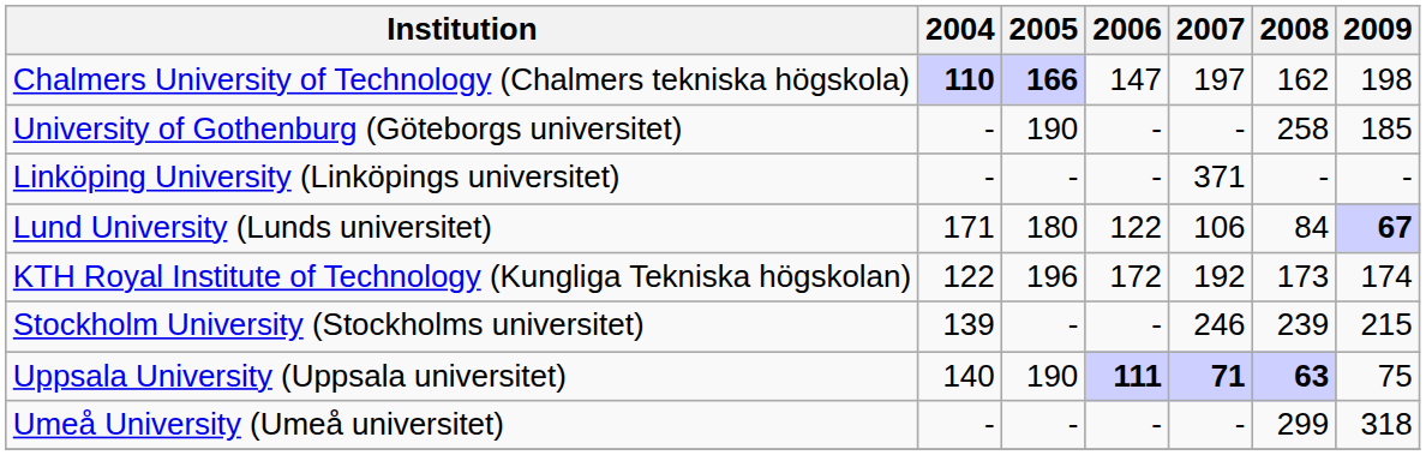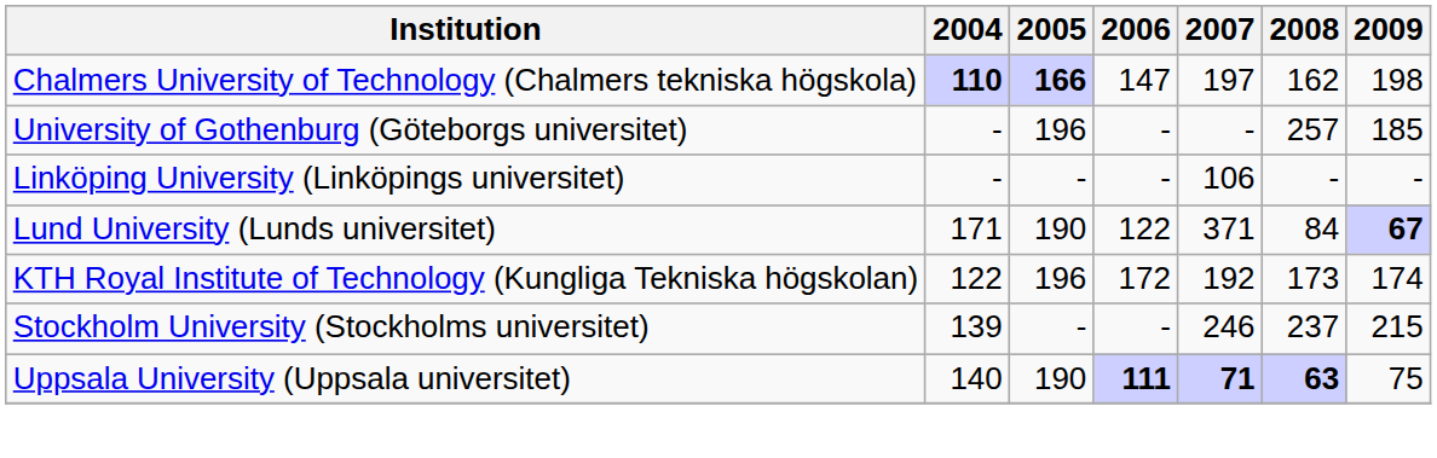University of Gothenburg (Göteborgs universitet) | 2005: 190 -> 196
University of Gothenburg (Göteborgs universitet) | 2008: 258 -> 257
Linköping University (Linköpings universitet) | 2007: 371 -> 106
Lund University (Lunds universitet) | 2005: 180 -> 190
Lund University (Lunds universitet) | 2007: 106 -> 371
Stockholm University (Stockholms universitet) | 2008: 239 -> 237
- row: Umeå University (Umeå universitet) | - | - | - | - | 299 | 318
